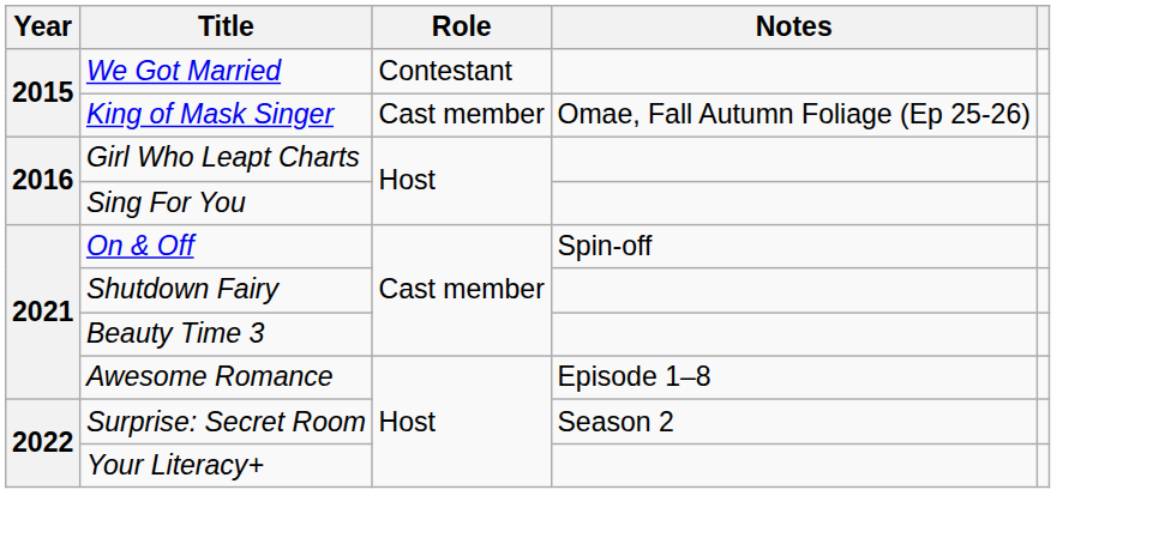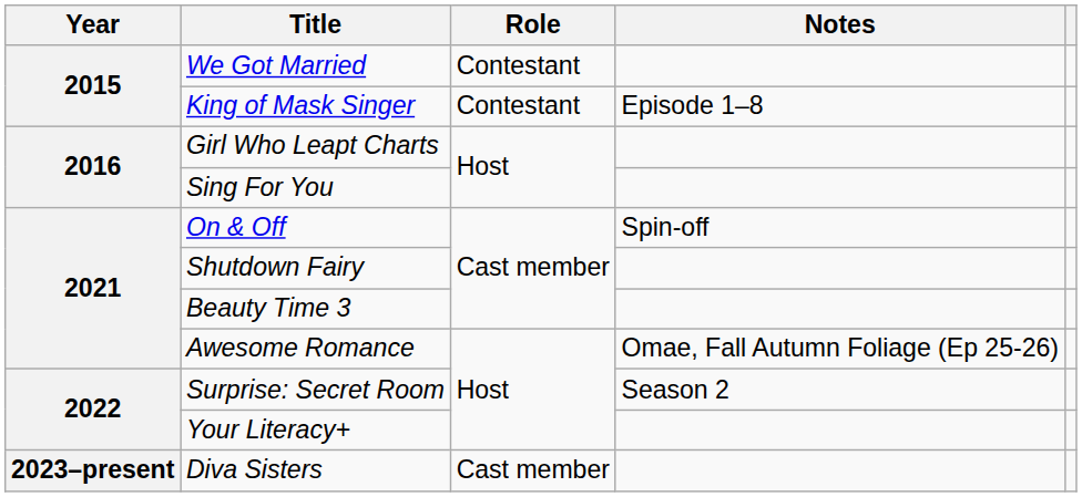King of Mask Singer | Role: Cast member -> Contestant
King of Mask Singer | Notes: Omae, Fall Autumn Foliage (Ep 25-26) -> Episode 1–8
Awesome Romance | Notes: Episode 1–8 -> Omae, Fall Autumn Foliage (Ep 25-26)
+ row: 2023–present | Diva Sisters | Cast member
